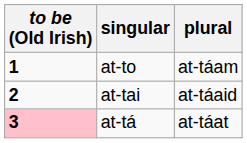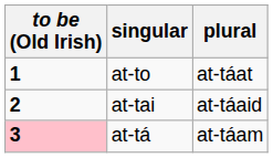at-to | plural: at-táam -> at-táat
at-tá | plural: at-táat -> at-táam
